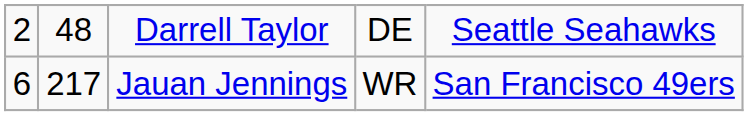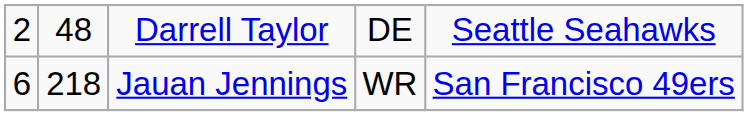Jauan Jennings | column 2: 217 -> 218
